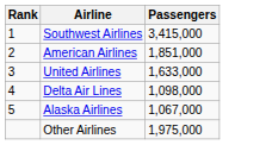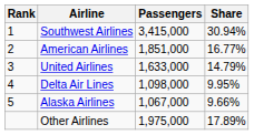+ column: Share | 30.94% | 16.77% | 14.79% | 9.95% | 9.66% | 17.89%
